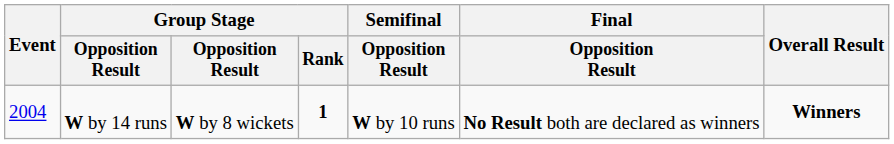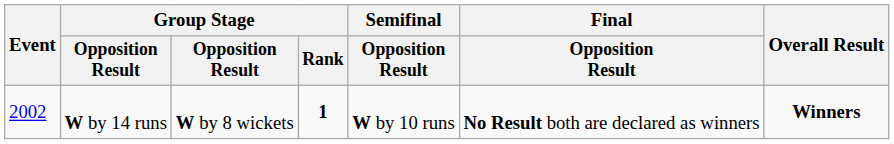W by 14 runs | Event: 2004 -> 2002
